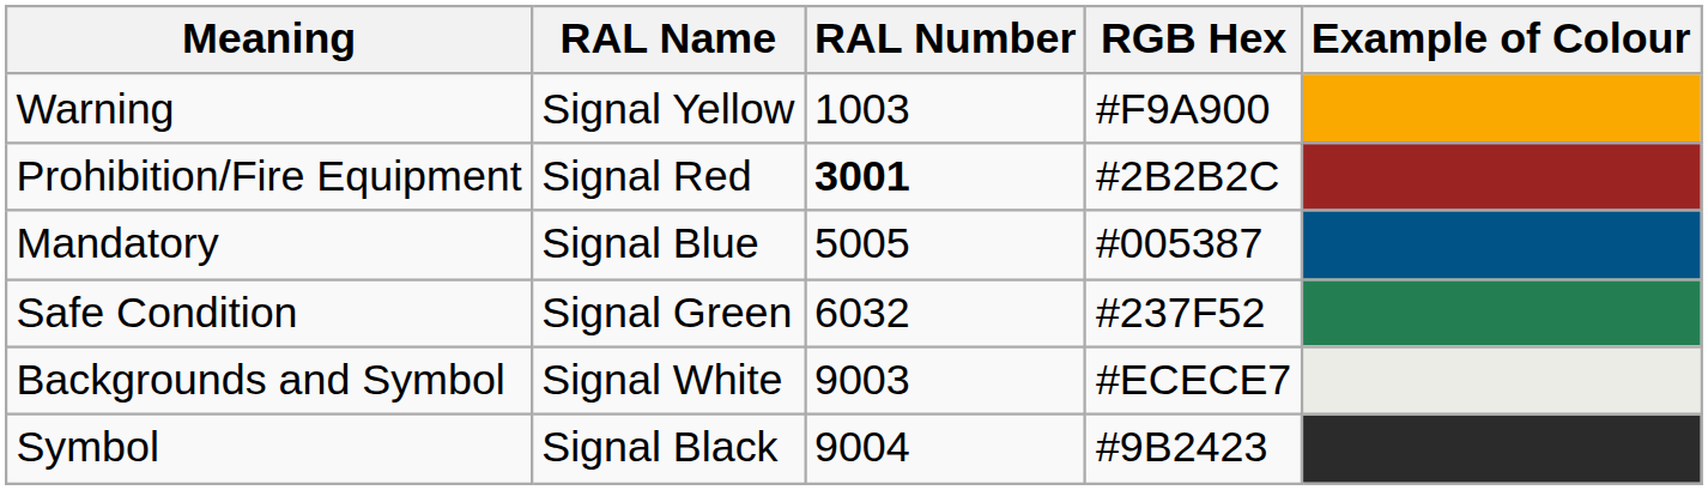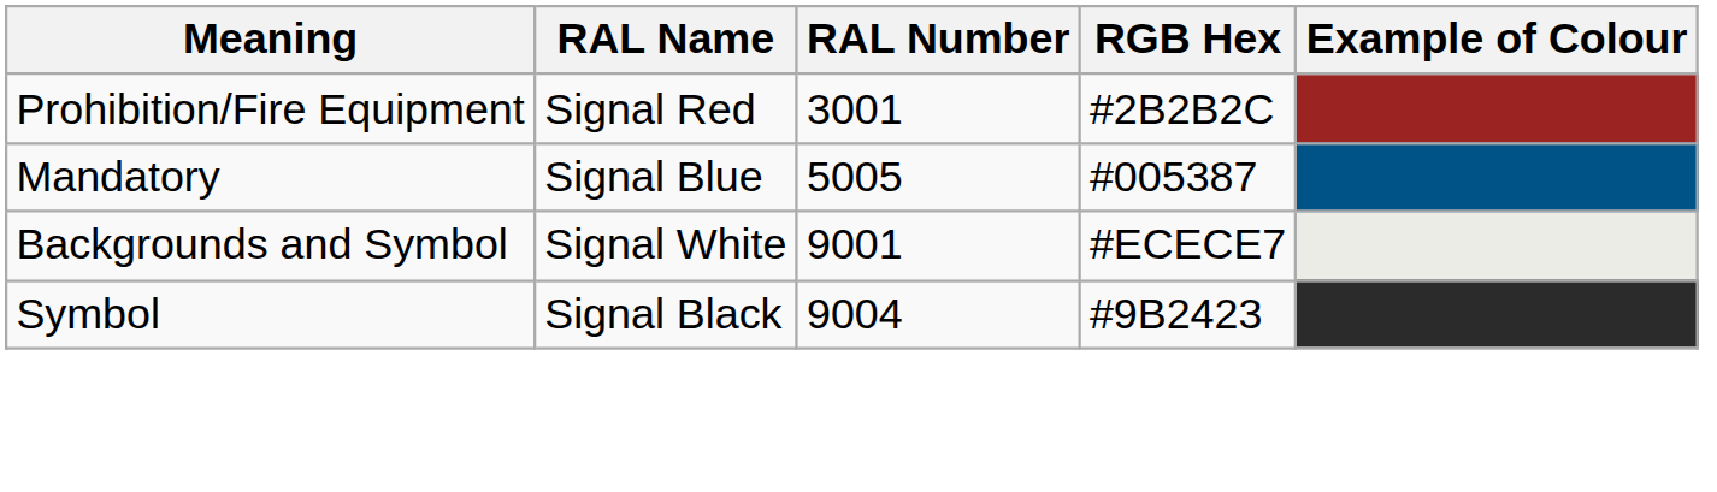- row: Warning | Signal Yellow | 1003 | #F9A900
Prohibition/Fire Equipment | RAL Number: bold -> normal
- row: Safe Condition | Signal Green | 6032 | #237F52
Backgrounds and Symbol | RAL Number: 9003 -> 9001
